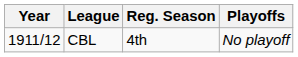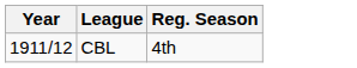- column: Playoffs | No playoff
